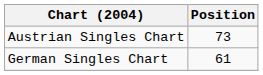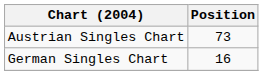German Singles Chart | Position: 61 -> 16
